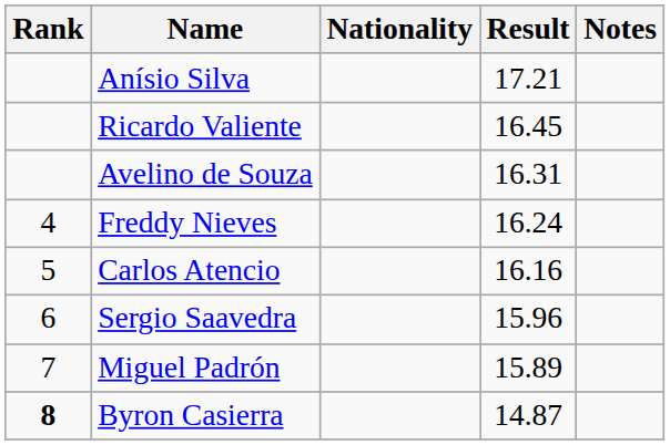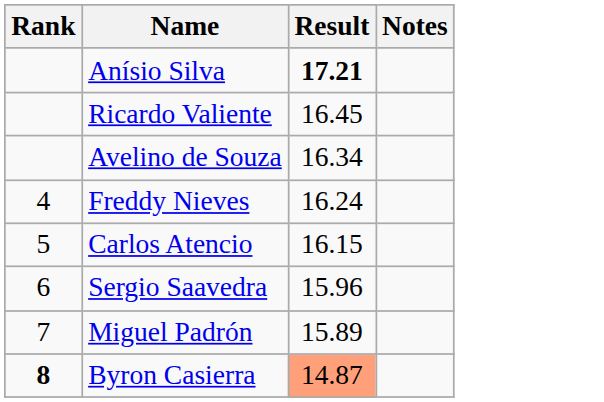- column: Nationality
Anísio Silva | Result: normal -> bold
Avelino de Souza | Result: 16.31 -> 16.34
Carlos Atencio | Result: 16.16 -> 16.15
Byron Casierra | Result: no background -> lightsalmon background
